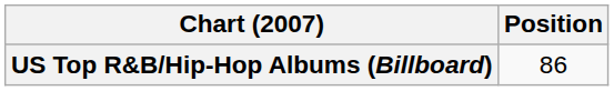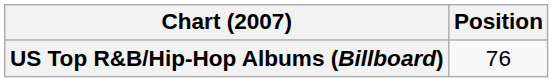US Top R&B/Hip-Hop Albums (Billboard) | Position: 86 -> 76
